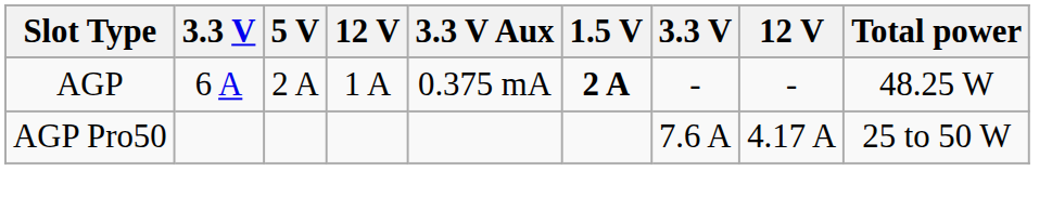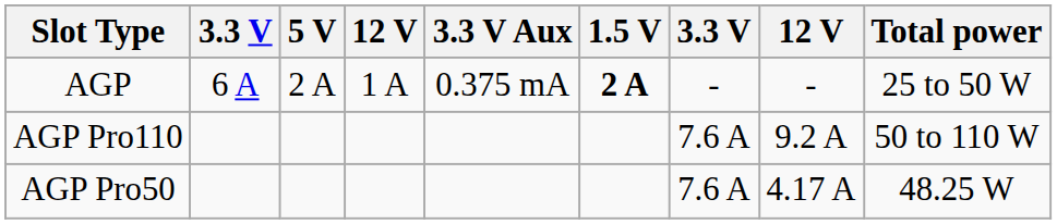AGP | Total power: 48.25 W -> 25 to 50 W
+ row: AGP Pro110 | 7.6 A | 9.2 A | 50 to 110 W
AGP Pro50 | Total power: 25 to 50 W -> 48.25 W
